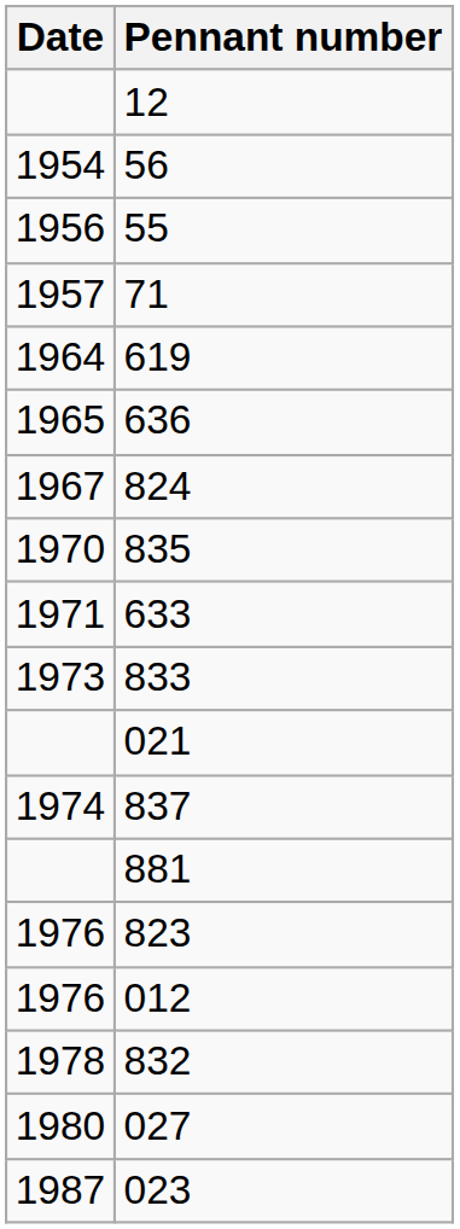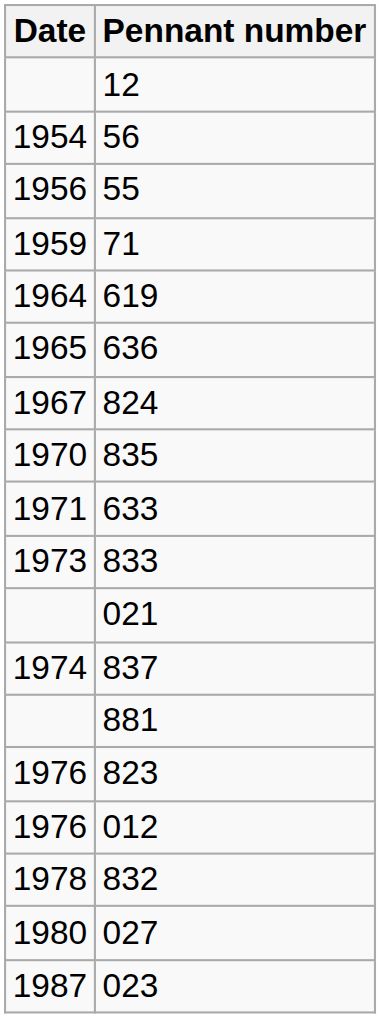71 | Date: 1957 -> 1959
